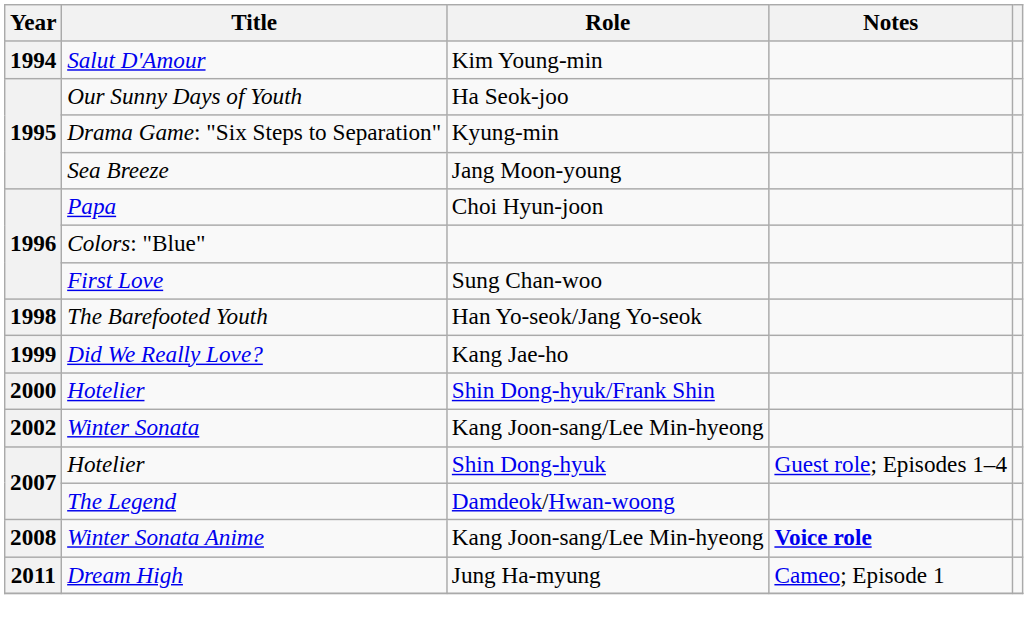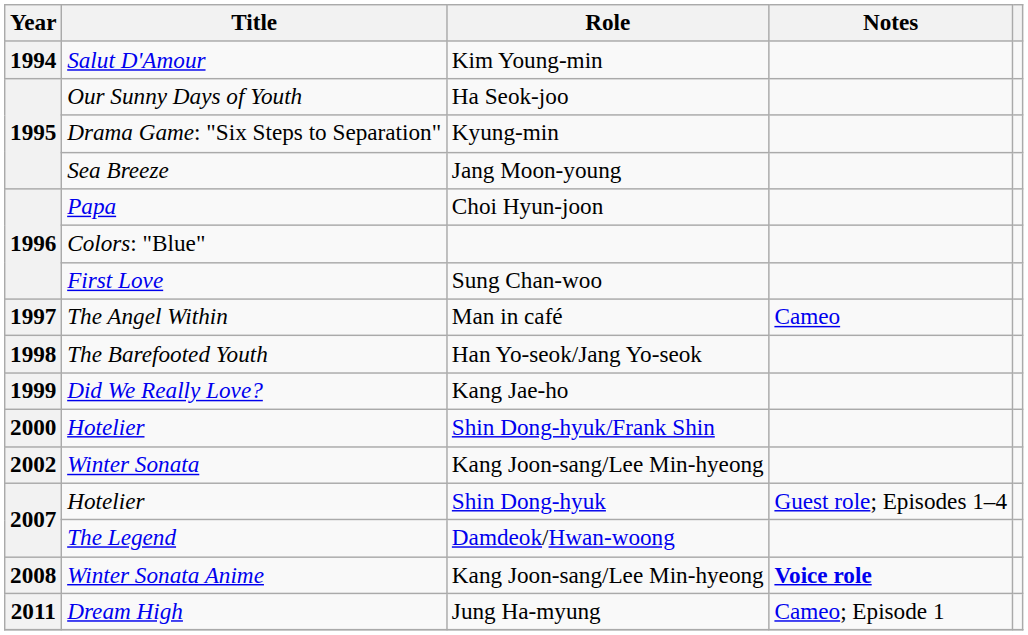+ row: 1997 | The Angel Within | Man in café | Cameo
